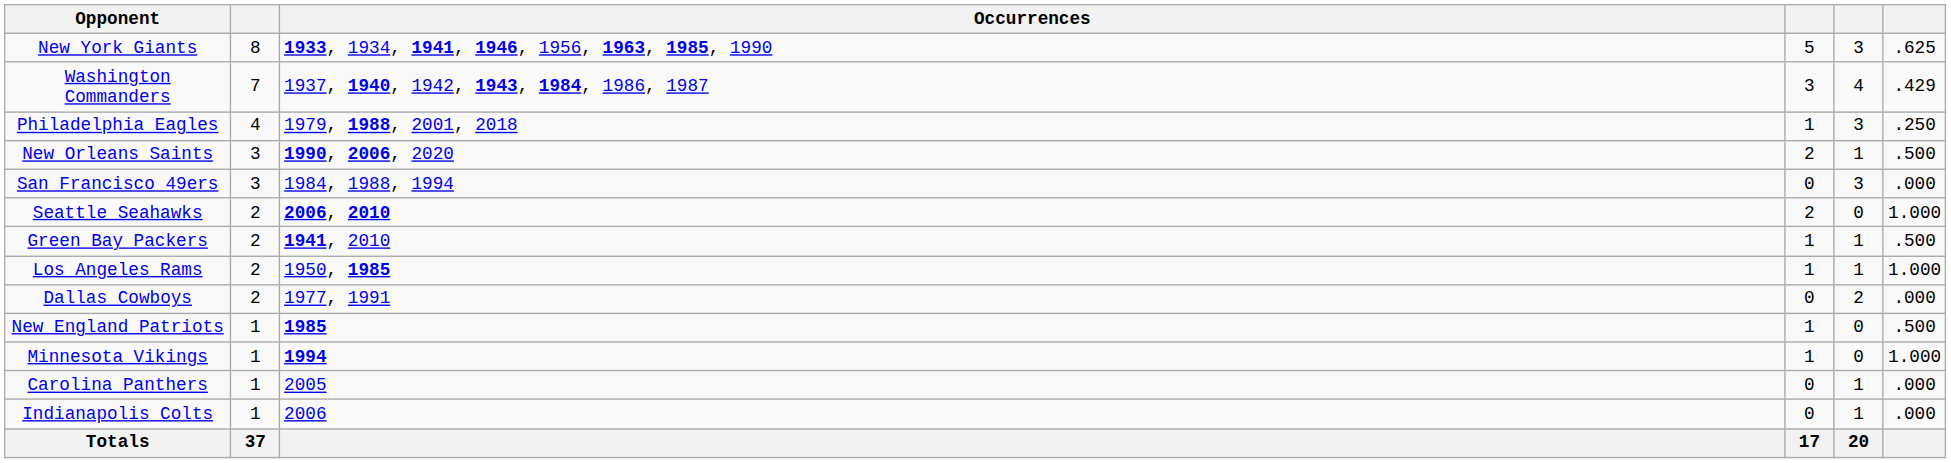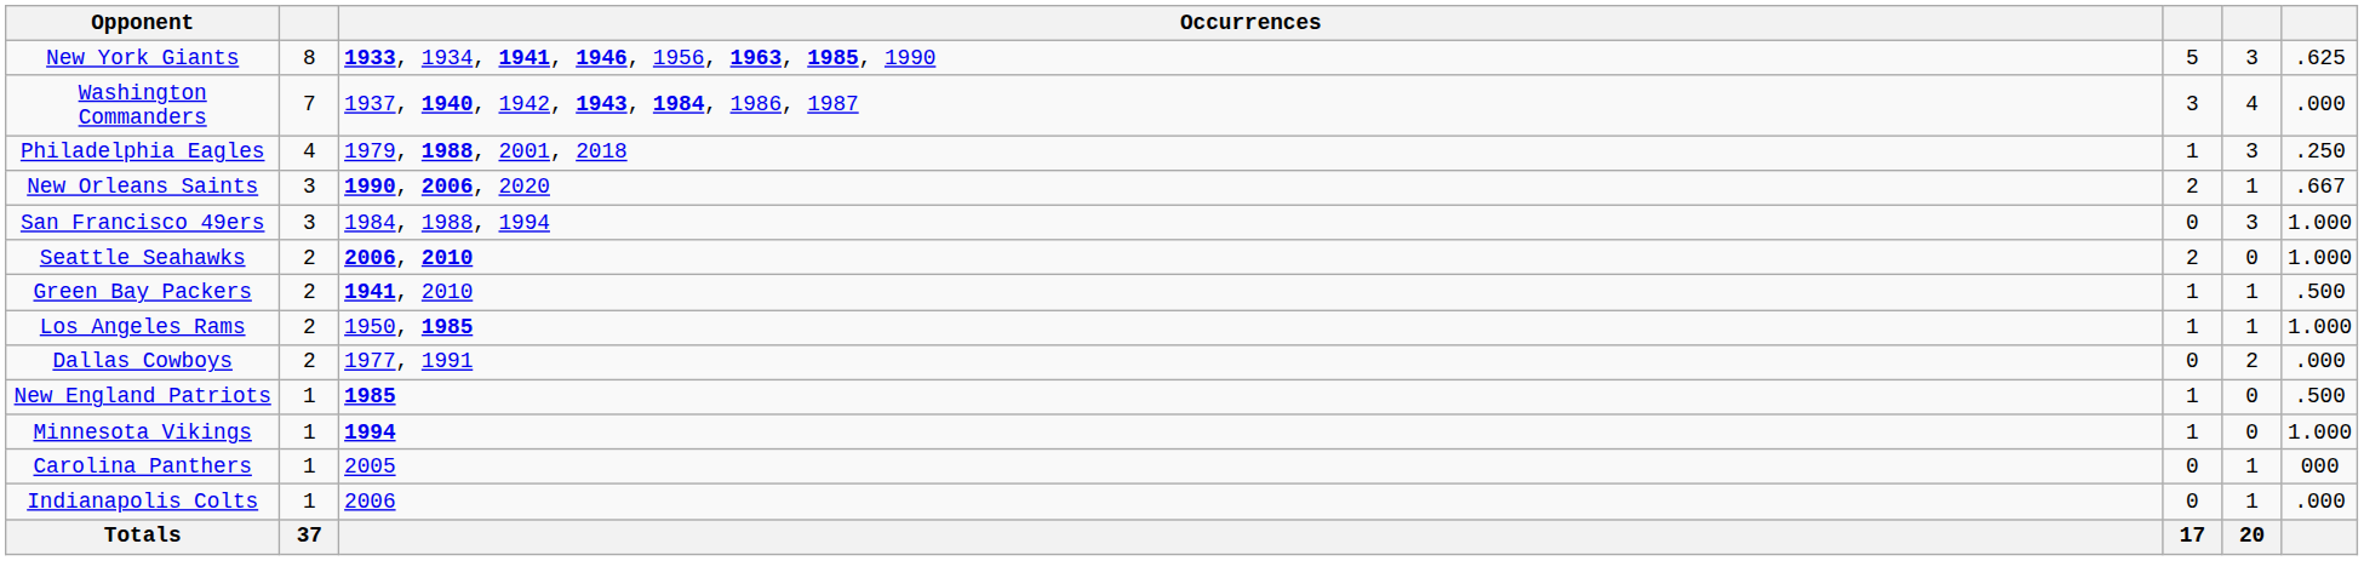Washington Commanders | column 6: .429 -> .000
New Orleans Saints | column 6: .500 -> .667
San Francisco 49ers | column 6: .000 -> 1.000
Carolina Panthers | column 6: .000 -> 000
